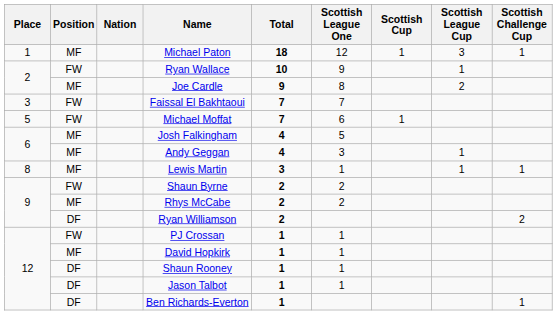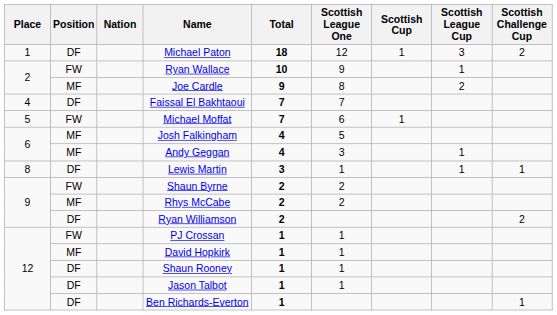Michael Paton | Position: MF -> DF
Michael Paton | Scottish Challenge Cup: 1 -> 2
Faissal El Bakhtaoui | Place: 3 -> 4
Faissal El Bakhtaoui | Position: FW -> DF
Lewis Martin | Position: MF -> DF
